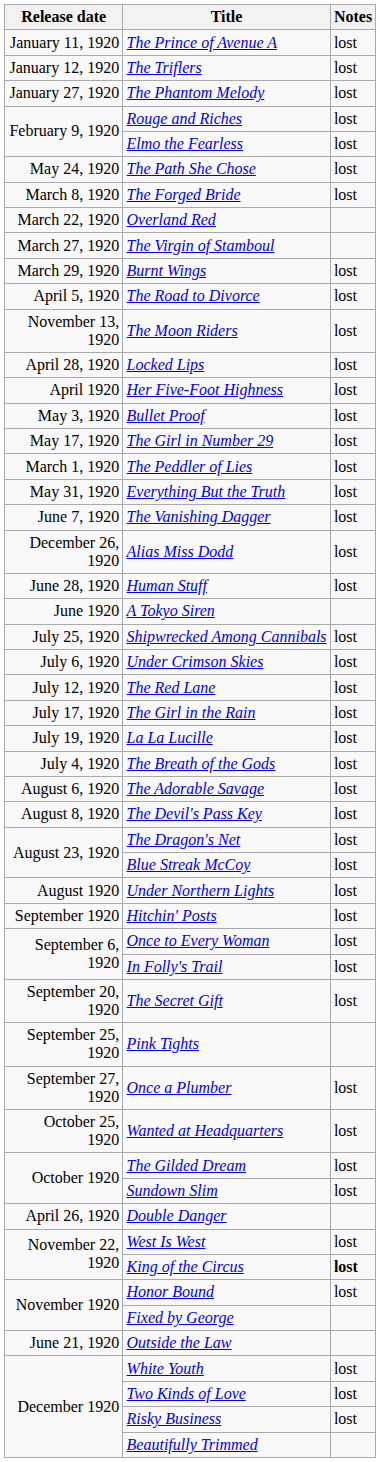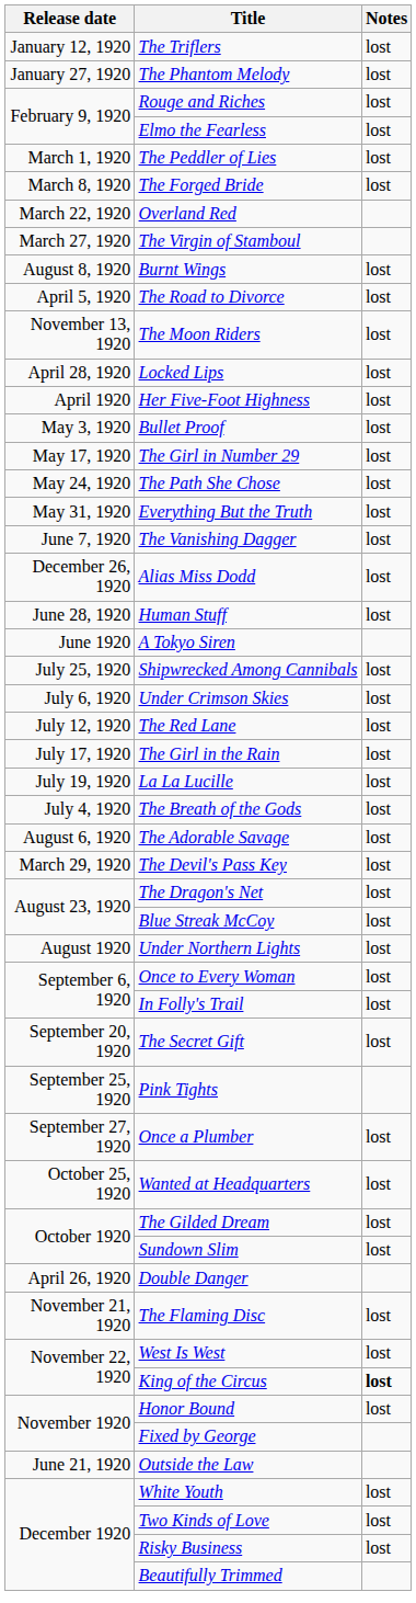- row: January 11, 1920 | The Prince of Avenue A | lost
rows swapped: The Peddler of Lies <-> The Path She Chose
Burnt Wings | Release date: March 29, 1920 -> August 8, 1920
The Devil's Pass Key | Release date: August 8, 1920 -> March 29, 1920
- row: September 1920 | Hitchin' Posts | lost
+ row: November 21, 1920 | The Flaming Disc | lost
